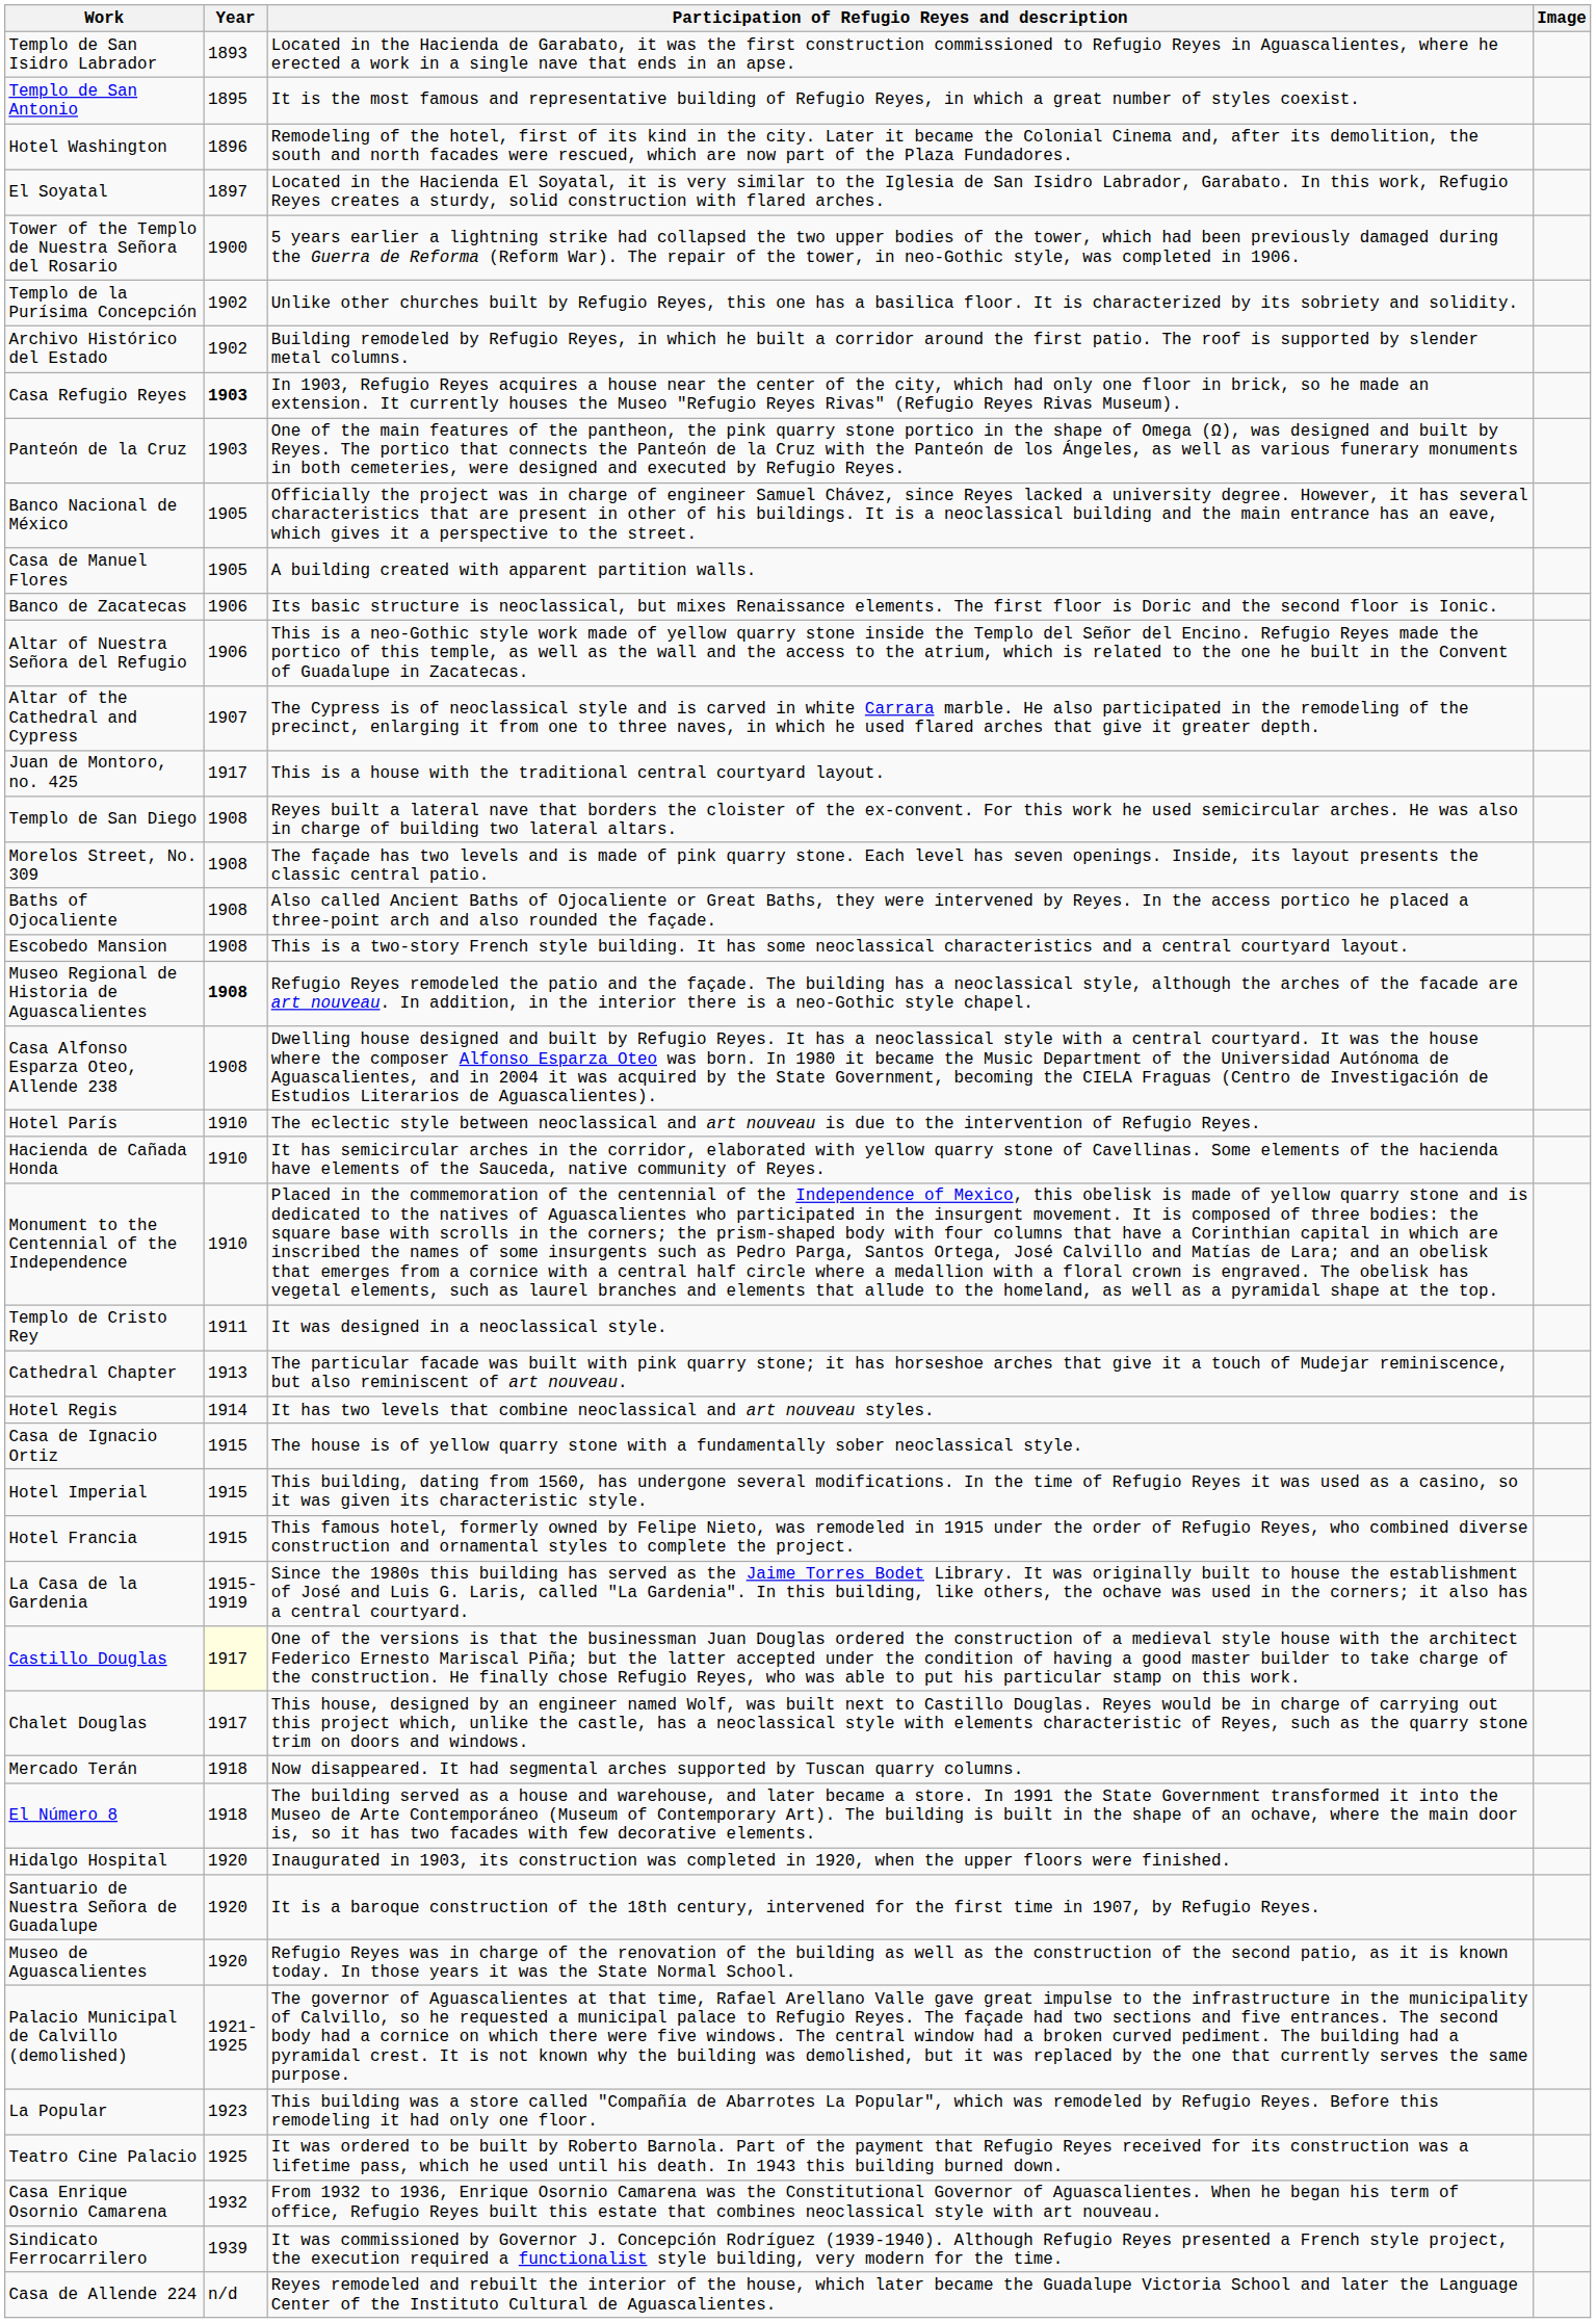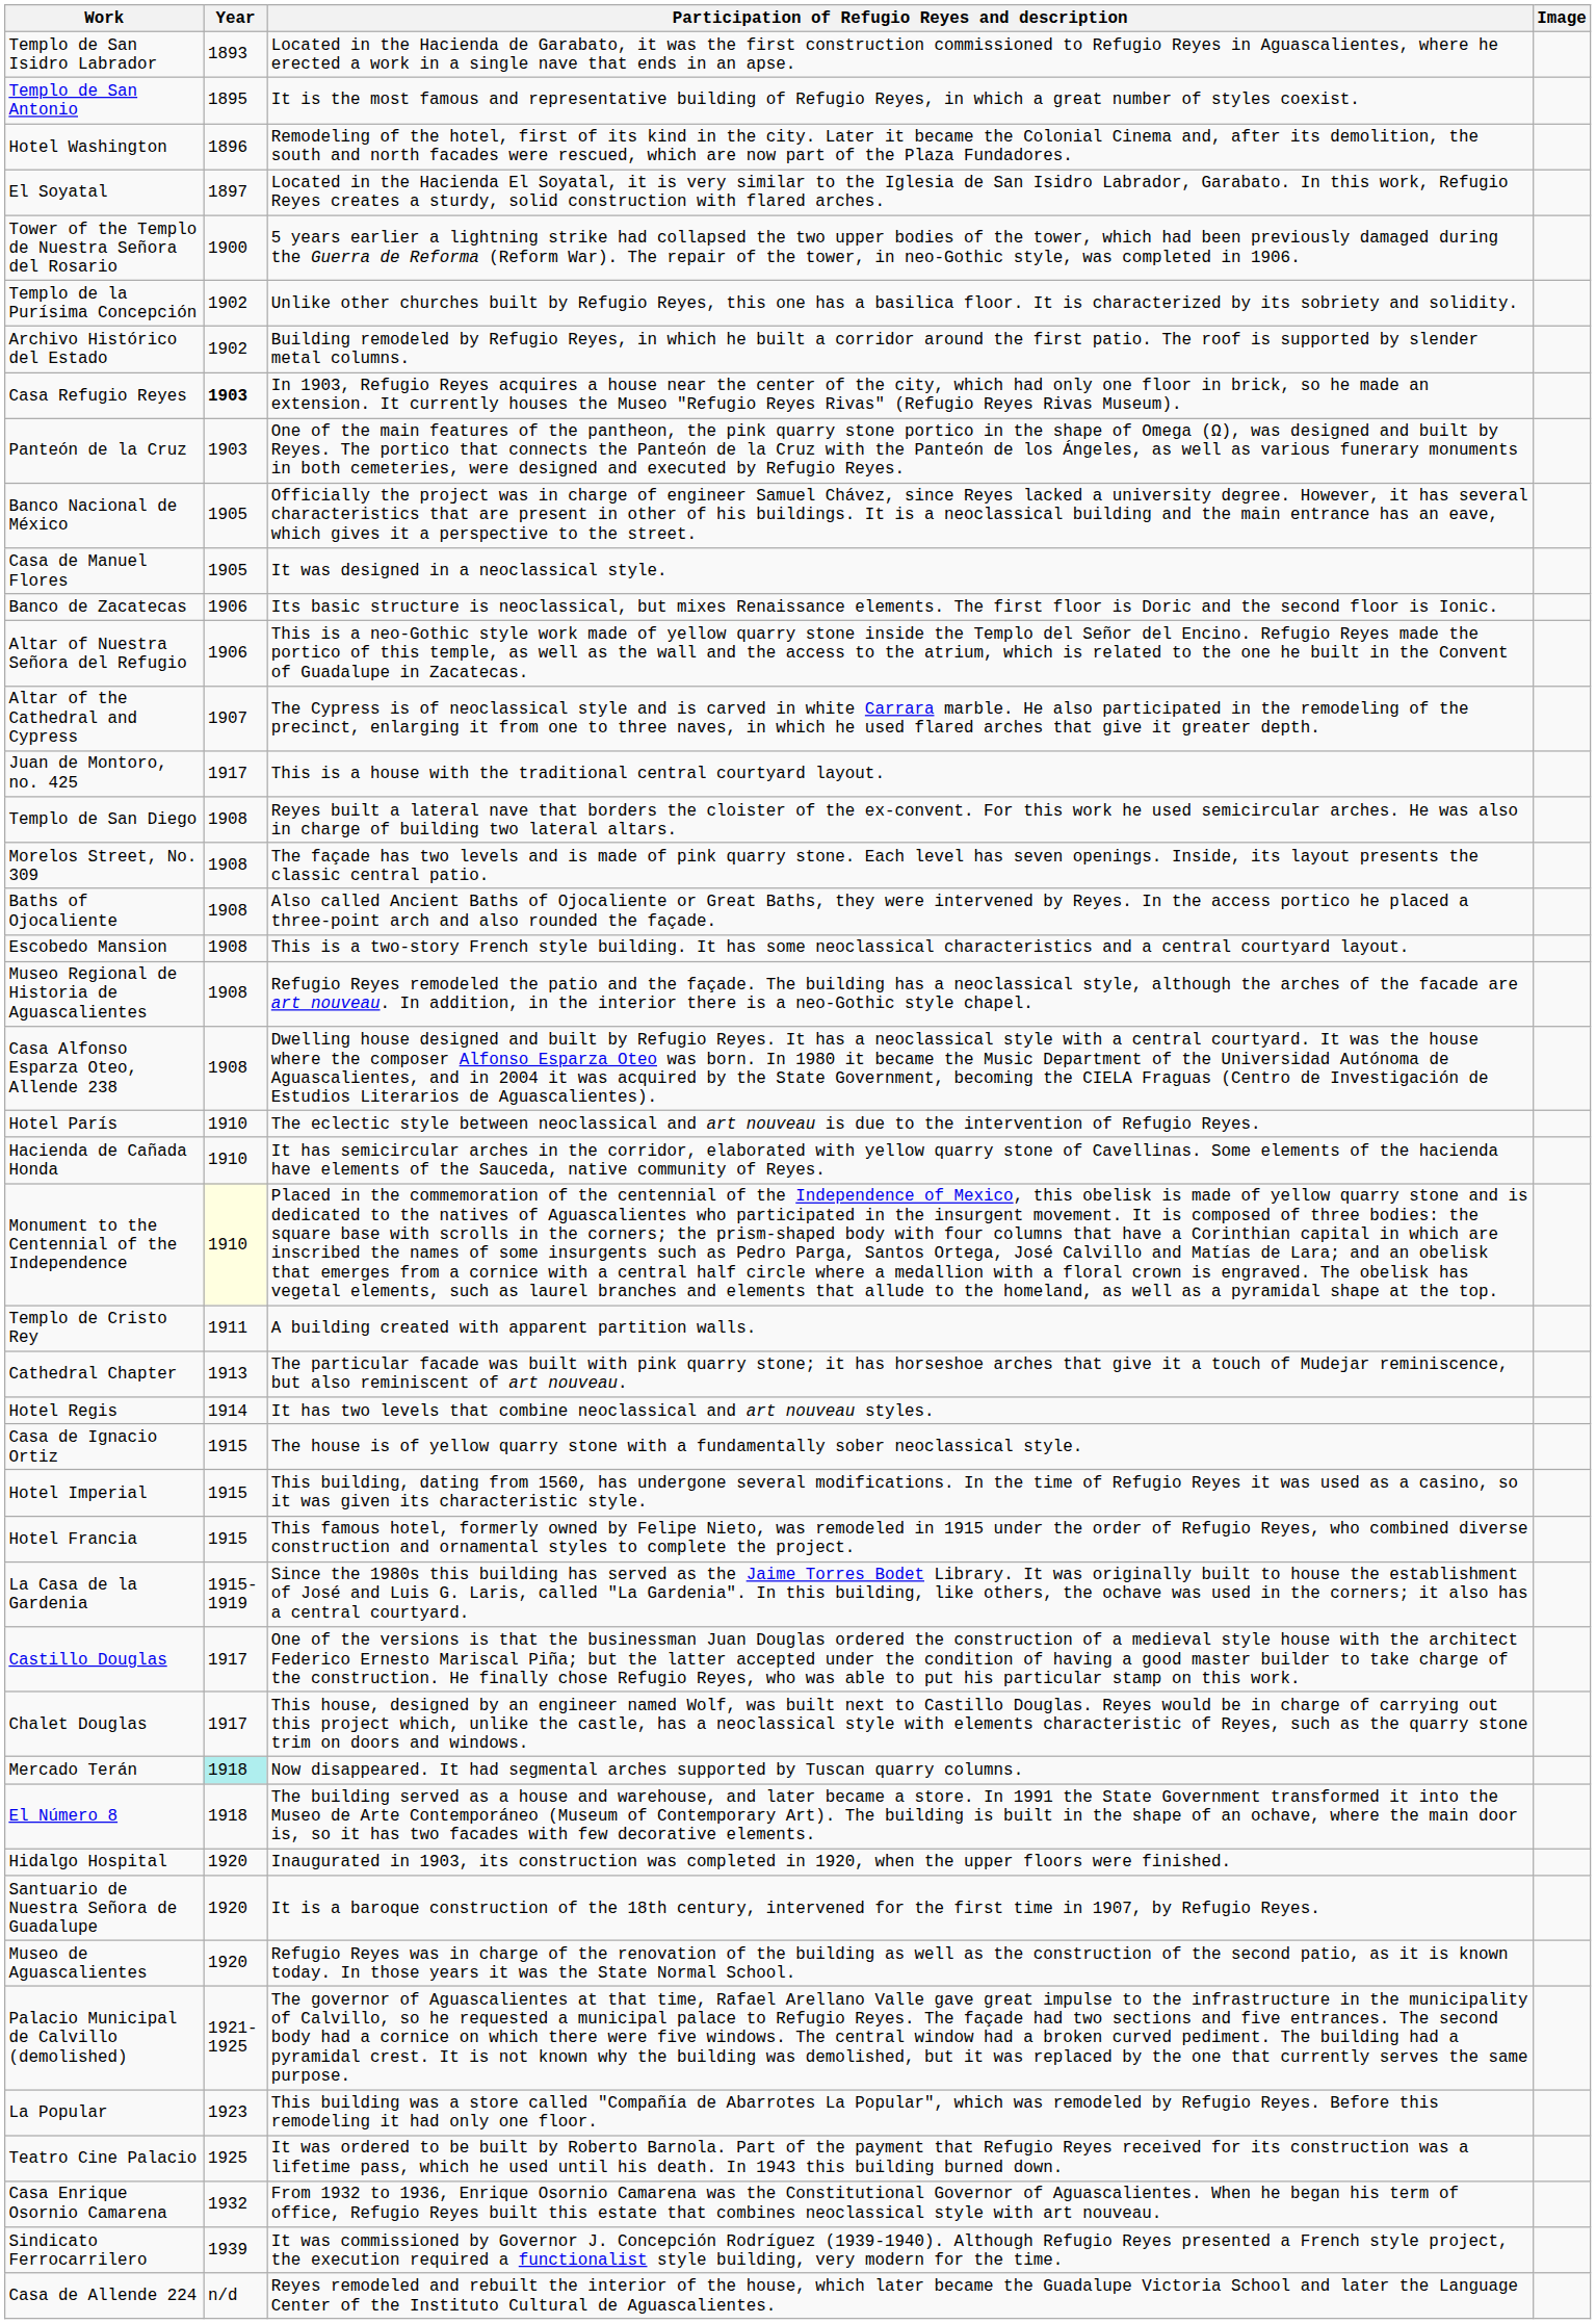Casa de Manuel Flores | Participation of Refugio Reyes and description: A building created with apparent partition walls. -> It was designed in a neoclassical style.
Museo Regional de Historia de Aguascalientes | Year: bold -> normal
Monument to the Centennial of the Independence | Year: no background -> lightyellow background
Templo de Cristo Rey | Participation of Refugio Reyes and description: It was designed in a neoclassical style. -> A building created with apparent partition walls.
Castillo Douglas | Year: lightyellow background -> no background
Mercado Terán | Year: no background -> paleturquoise background
